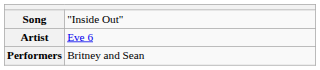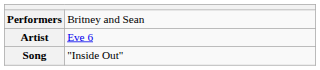rows swapped: Song <-> Performers
